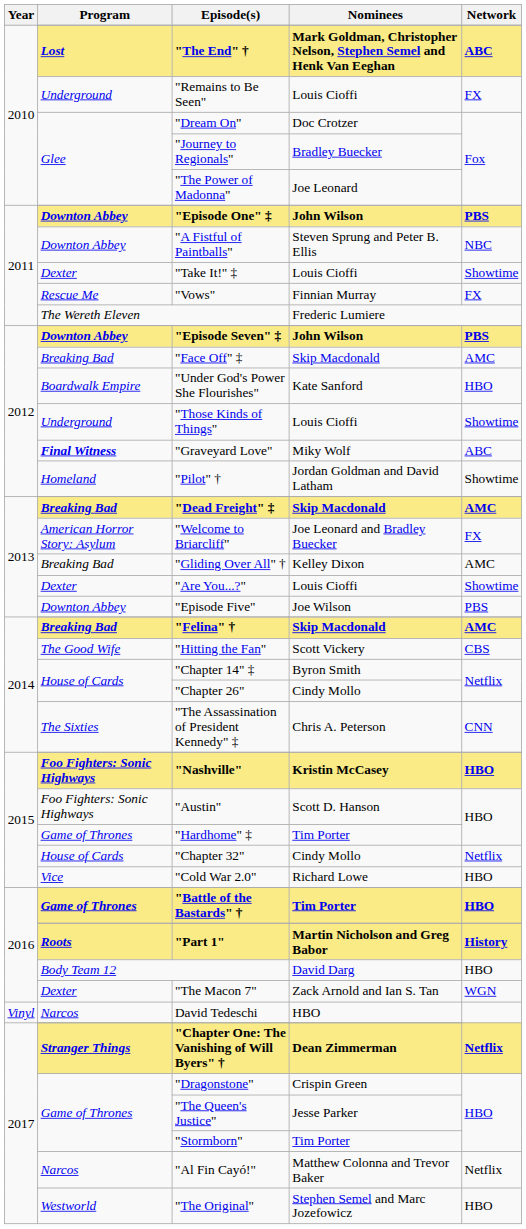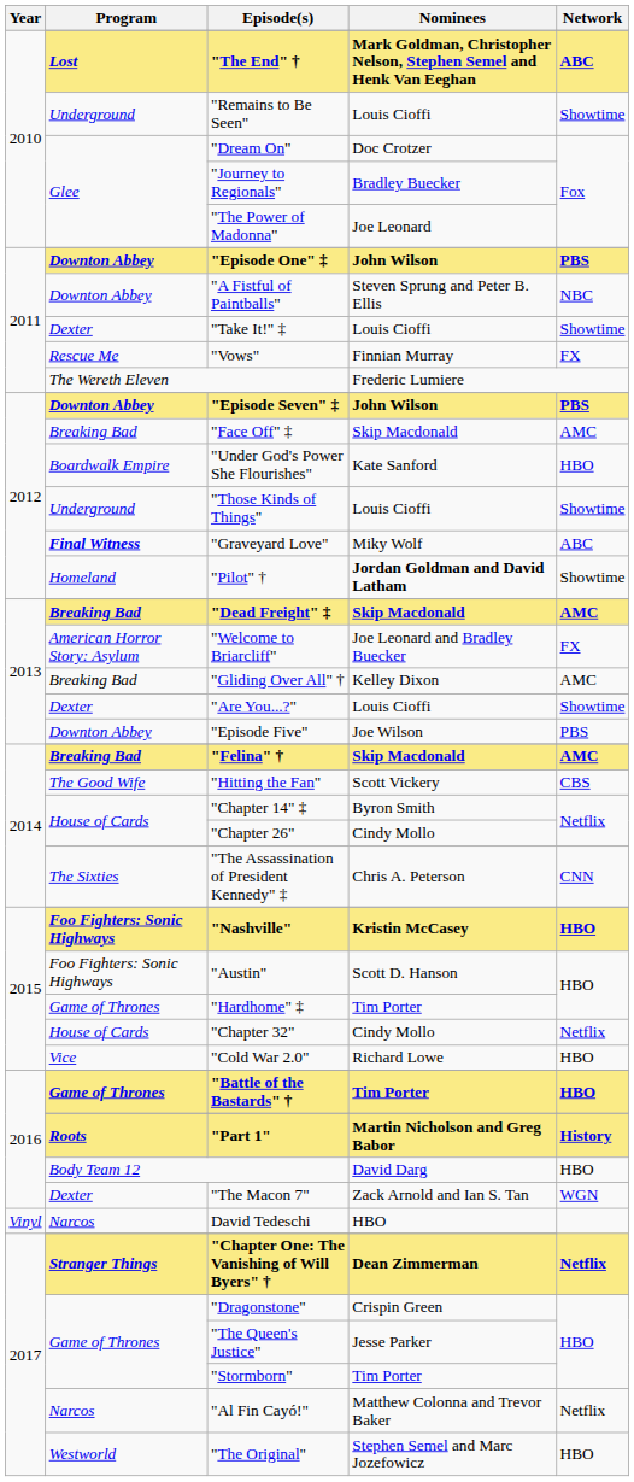"Remains to Be Seen" | Network: FX -> Showtime
"Pilot" † | Nominees: normal -> bold
